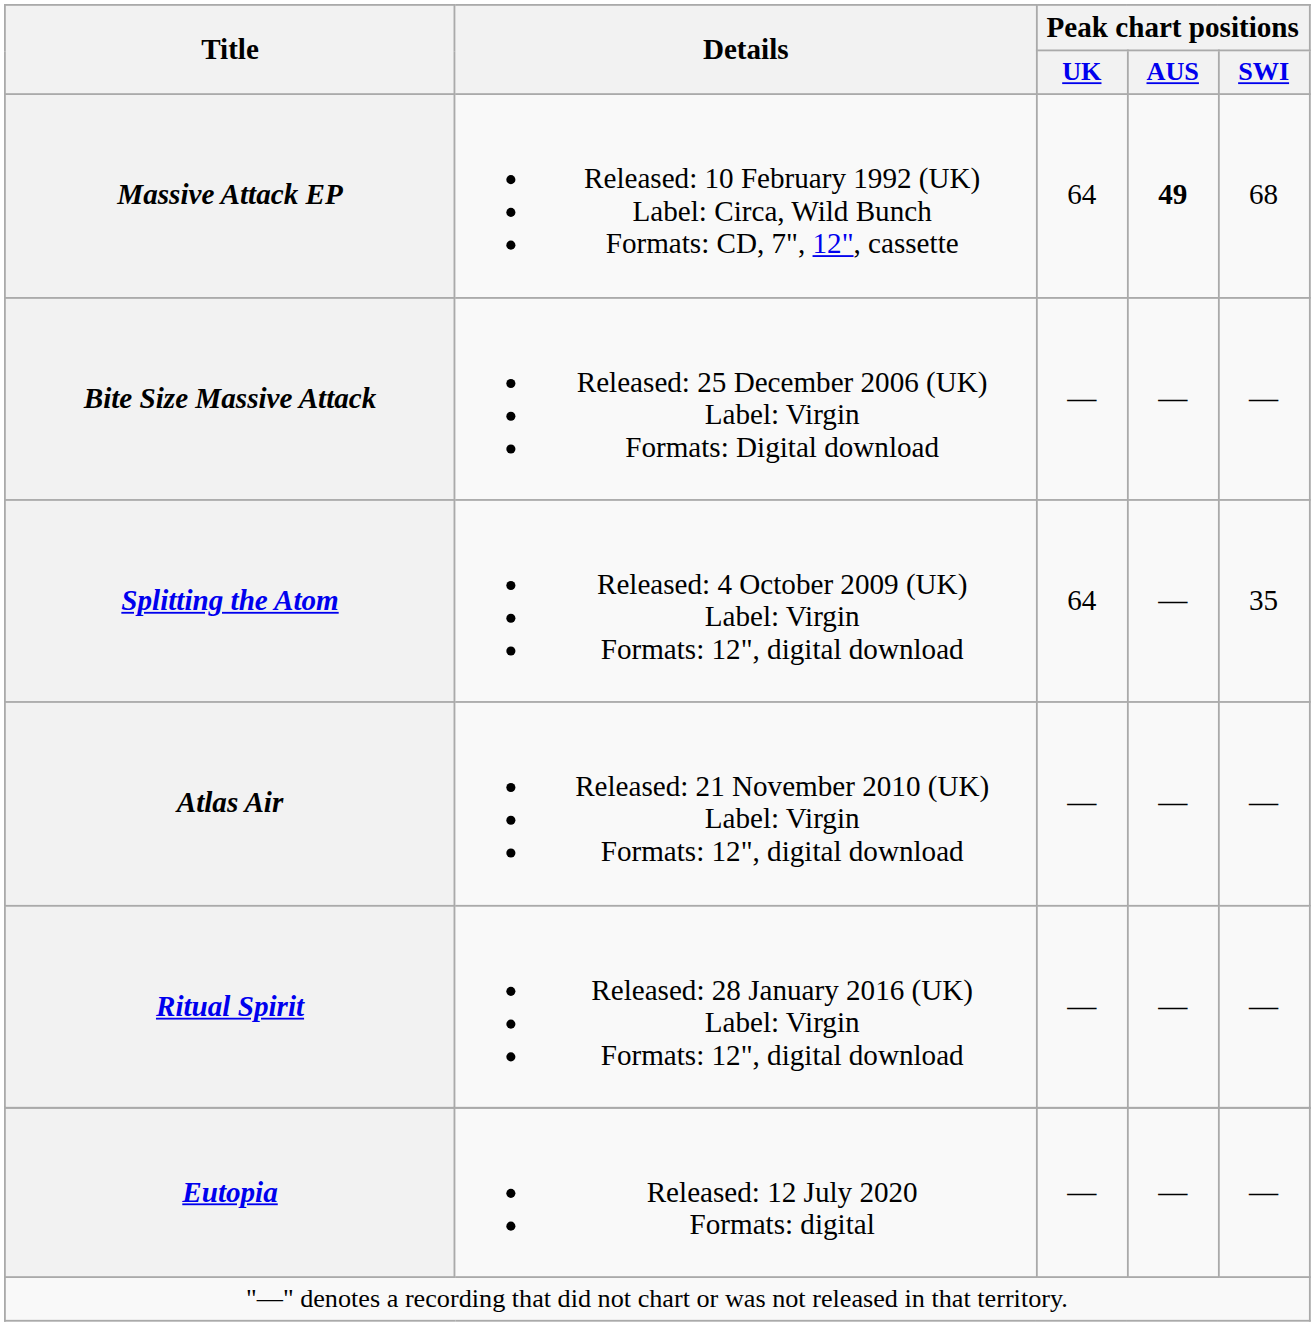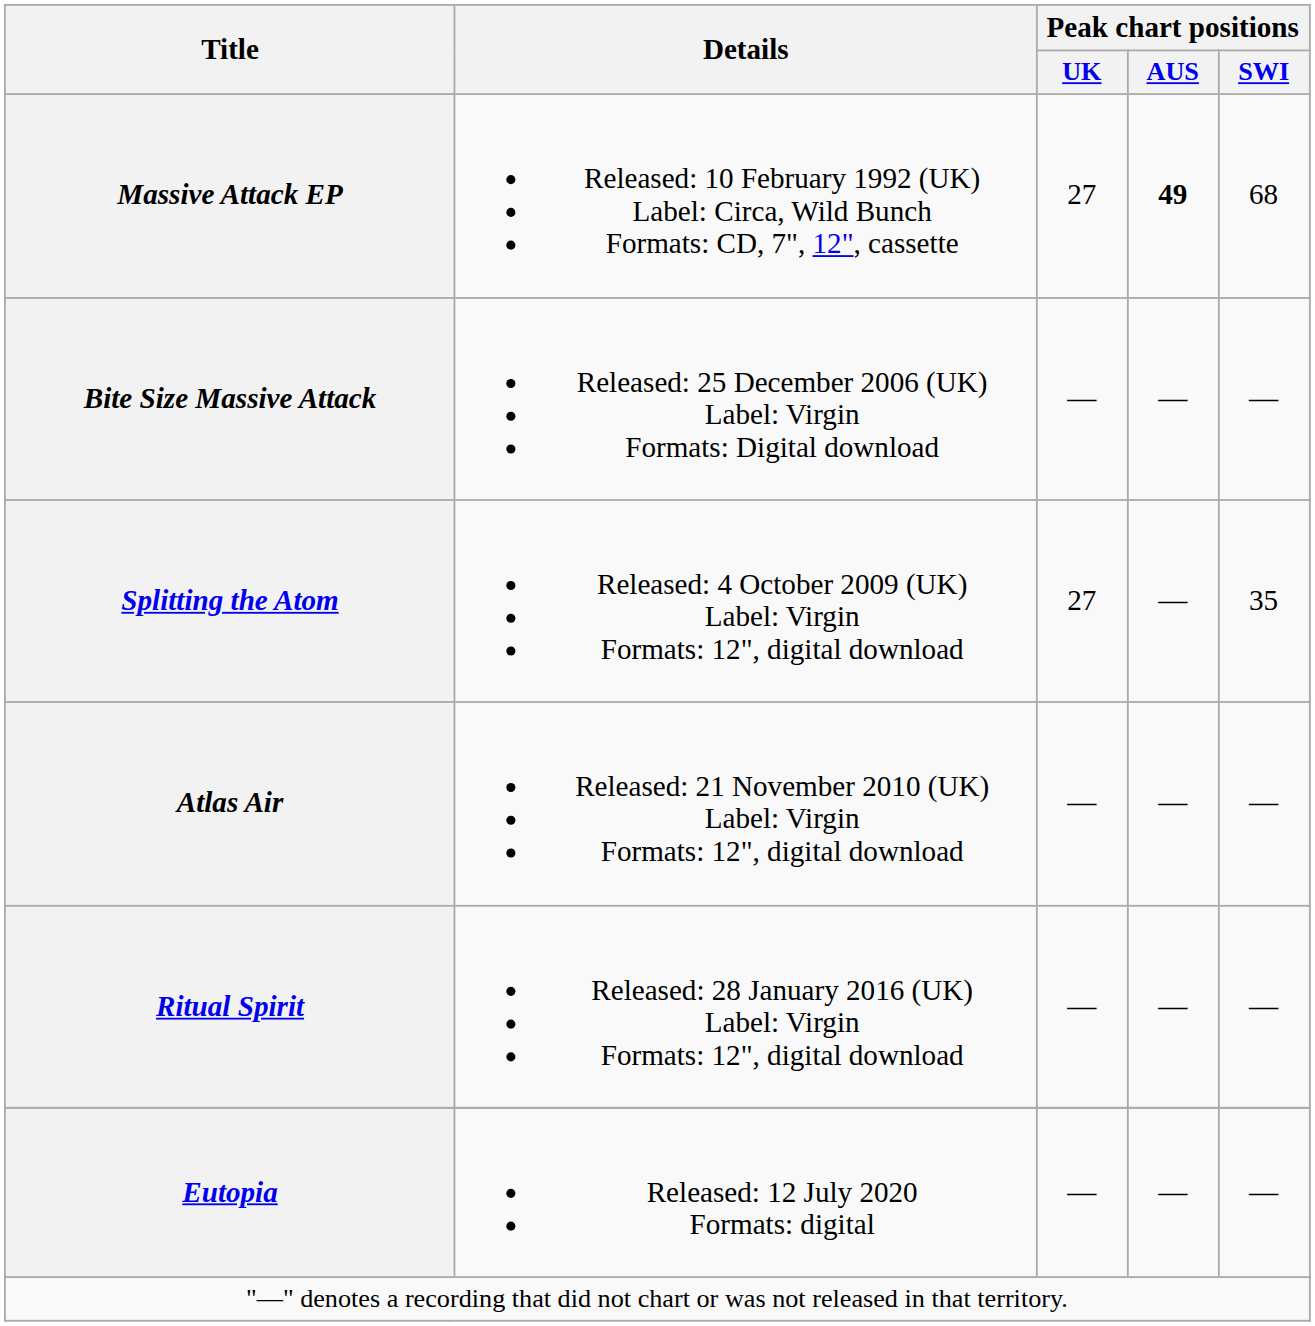Massive Attack EP | Peak chart positions / UK: 64 -> 27
Splitting the Atom | Peak chart positions / UK: 64 -> 27
